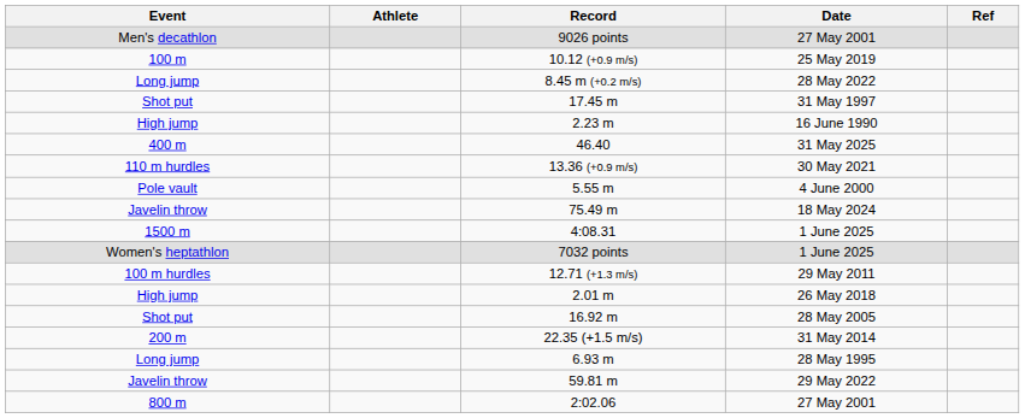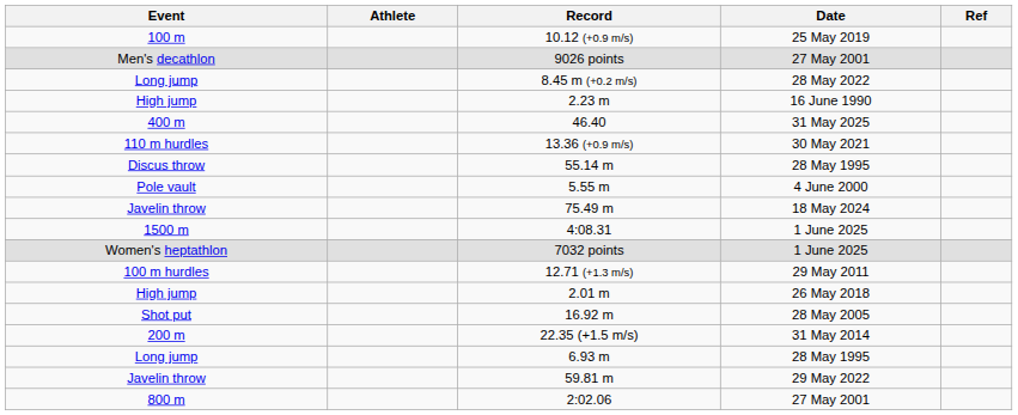rows swapped: 9026 points <-> 10.12 (+0.9 m/s)
- row: Shot put | 17.45 m | 31 May 1997
+ row: Discus throw | 55.14 m | 28 May 1995
